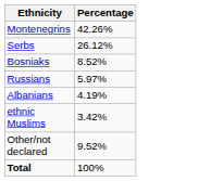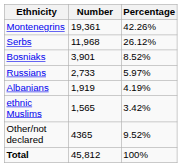+ column: Number | 19,361 | 11,968 | 3,901 | 2,733 | 1,919 | 1,565 | 4365 | 45,812
